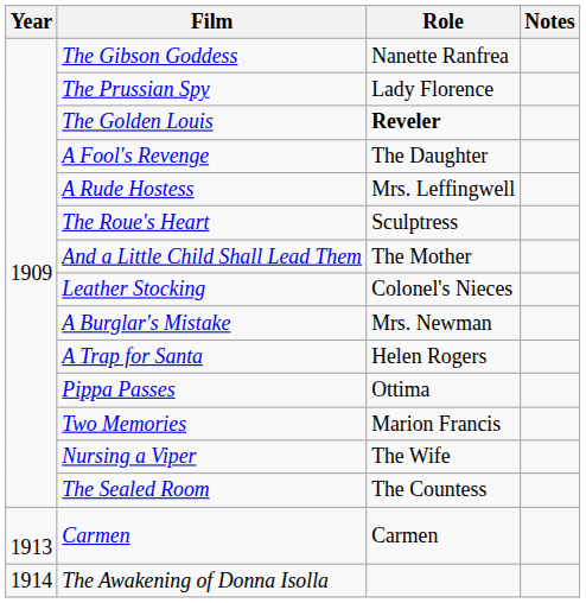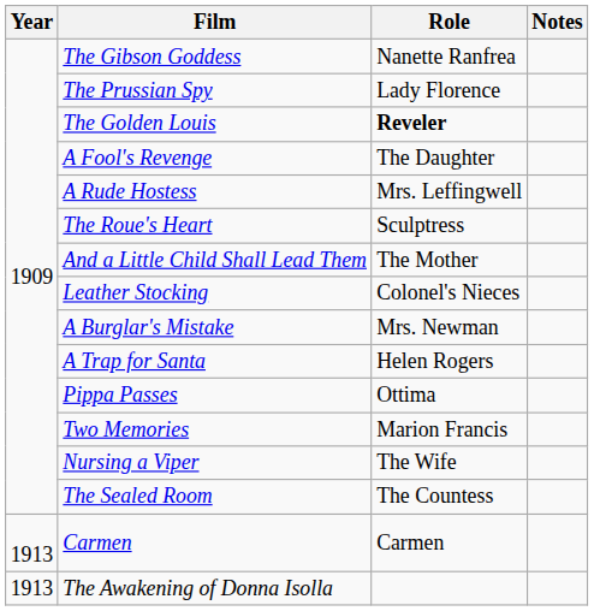The Awakening of Donna Isolla | Year: 1914 -> 1913
